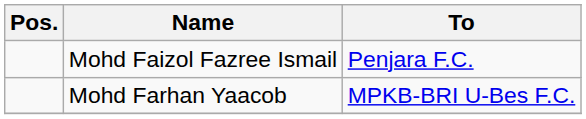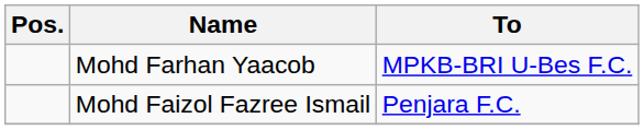rows swapped: Mohd Faizol Fazree Ismail <-> Mohd Farhan Yaacob
